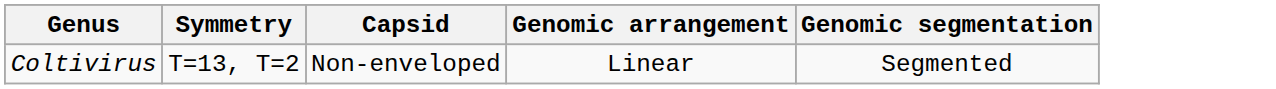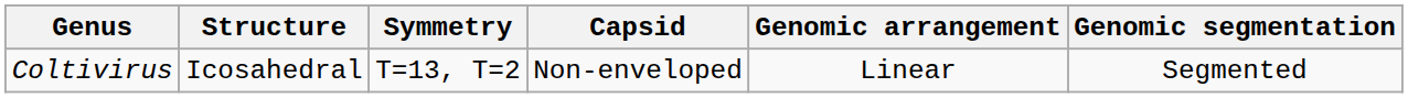+ column: Structure | Icosahedral
